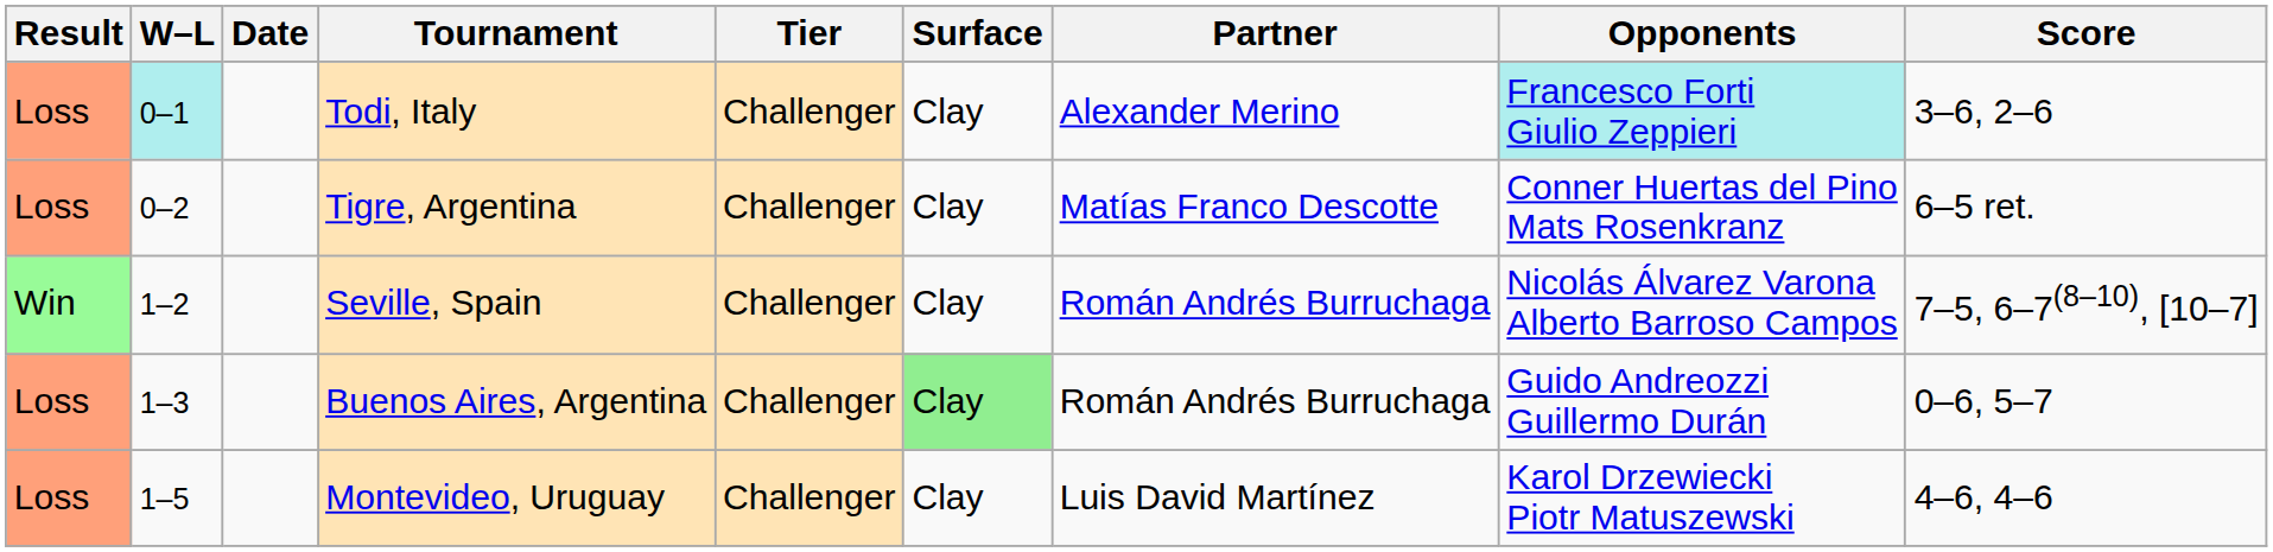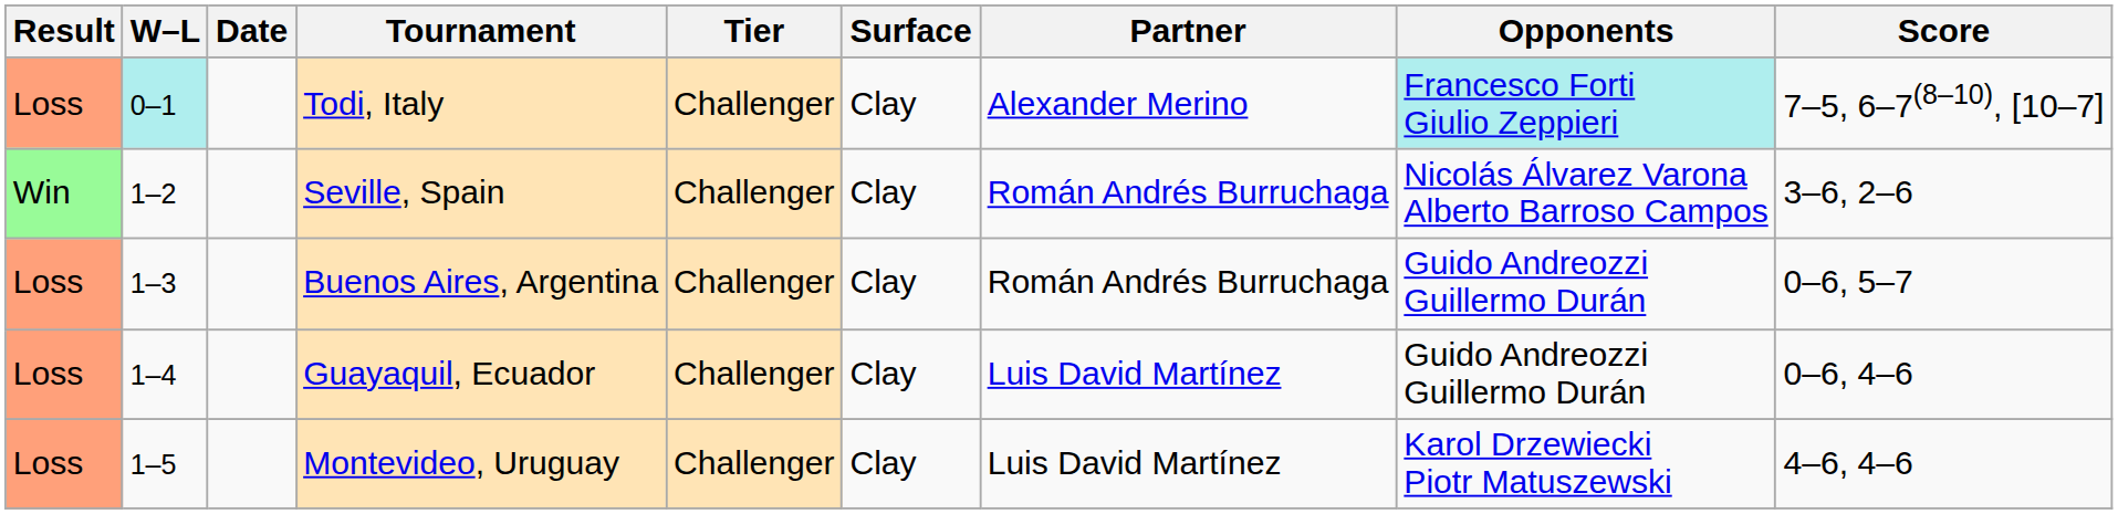Todi, Italy | Score: 3–6, 2–6 -> 7–5, 6–7(8–10), [10–7]
- row: Loss | 0–2 | Tigre, Argentina | Challenger | Clay | Matías Franco Descotte | Conner Huertas del Pino Mats Rosenkranz | 6–5 ret.
Seville, Spain | Score: 7–5, 6–7(8–10), [10–7] -> 3–6, 2–6
Buenos Aires, Argentina | Surface: lightgreen background -> no background
+ row: Loss | 1–4 | Guayaquil, Ecuador | Challenger | Clay | Luis David Martínez | Guido Andreozzi Guillermo Durán | 0–6, 4–6
